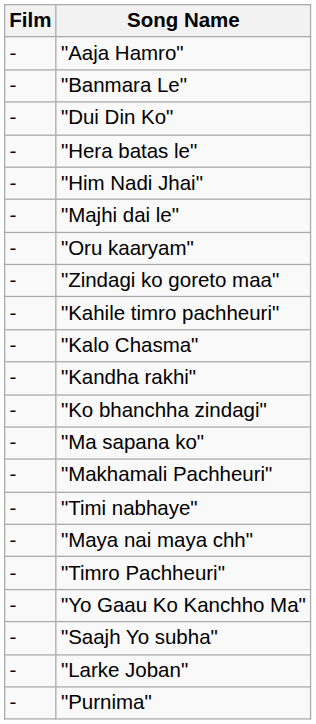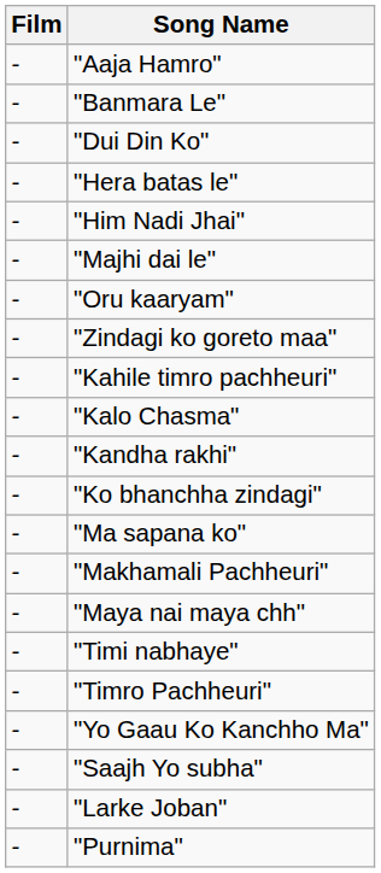rows swapped: "Maya nai maya chh" <-> "Timi nabhaye"
